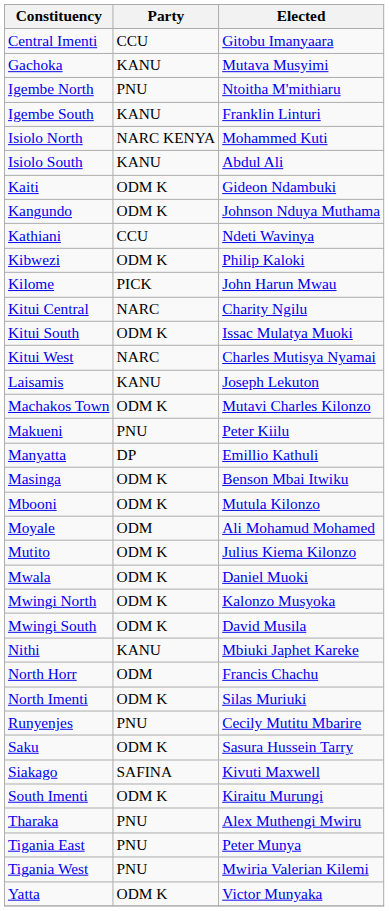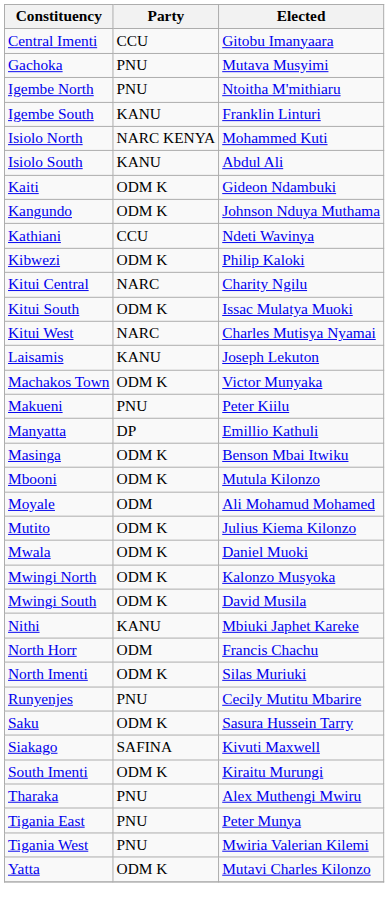Gachoka | Party: KANU -> PNU
- row: Kilome | PICK | John Harun Mwau
Machakos Town | Elected: Mutavi Charles Kilonzo -> Victor Munyaka
Yatta | Elected: Victor Munyaka -> Mutavi Charles Kilonzo
